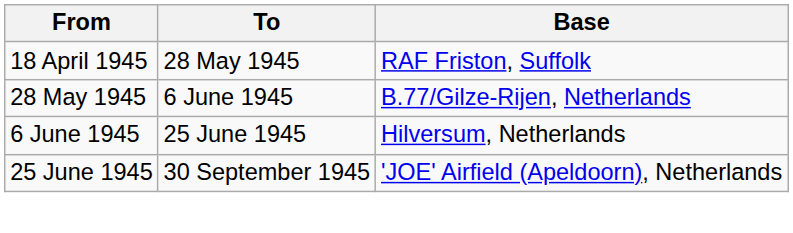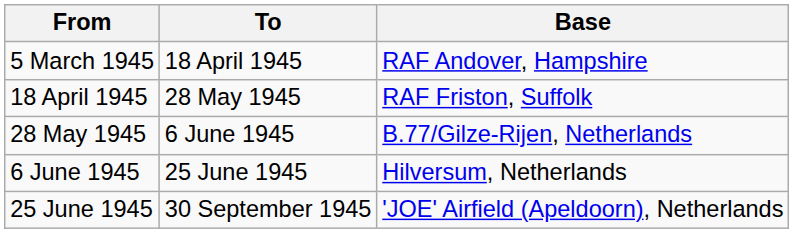+ row: 5 March 1945 | 18 April 1945 | RAF Andover, Hampshire
